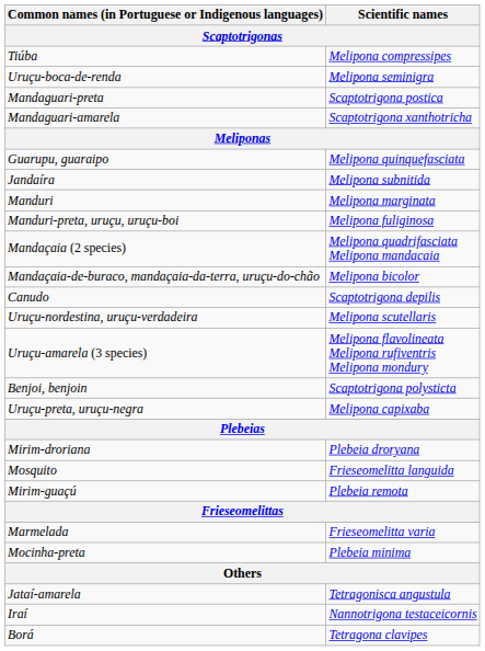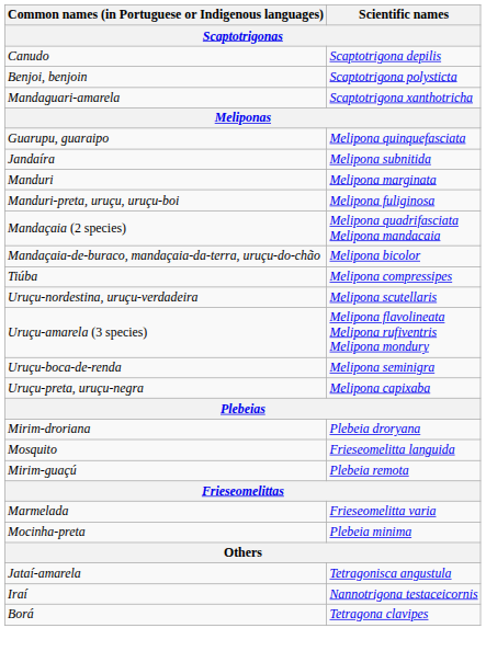rows swapped: Canudo <-> Tiúba
rows swapped: Benjoi, benjoin <-> Uruçu-boca-de-renda
- row: Mandaguari-preta | Scaptotrigona postica
